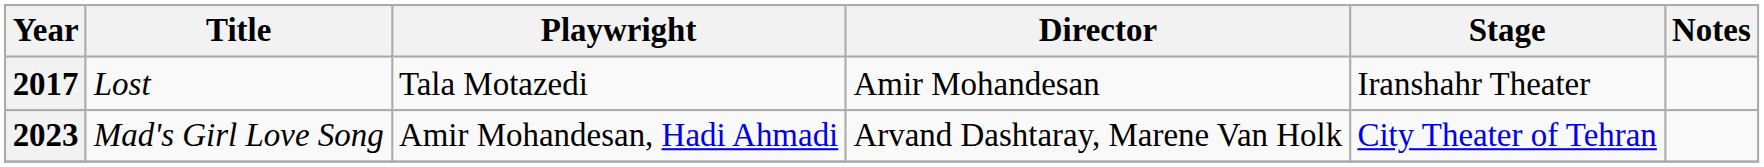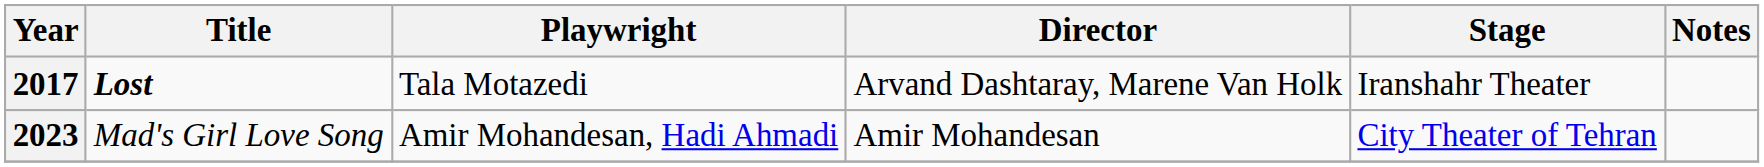2017 | Title: normal -> bold
2017 | Director: Amir Mohandesan -> Arvand Dashtaray, Marene Van Holk
2023 | Director: Arvand Dashtaray, Marene Van Holk -> Amir Mohandesan
